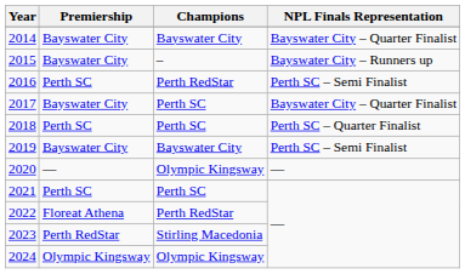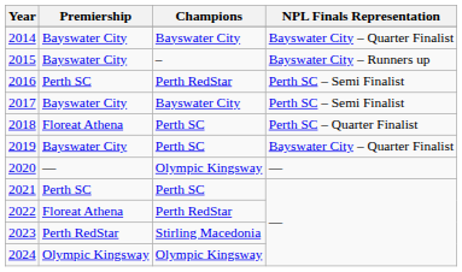2017 | Champions: Perth SC -> Bayswater City
2017 | NPL Finals Representation: Bayswater City – Quarter Finalist -> Perth SC – Semi Finalist
2018 | Premiership: Perth SC -> Floreat Athena
2019 | Champions: Bayswater City -> Perth SC
2019 | NPL Finals Representation: Perth SC – Semi Finalist -> Bayswater City – Quarter Finalist
